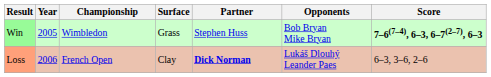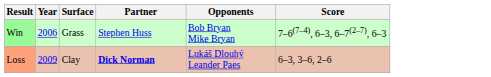- column: Championship | Wimbledon | French Open
Win | Year: 2005 -> 2006
Win | Score: bold -> normal
Loss | Year: 2006 -> 2009
